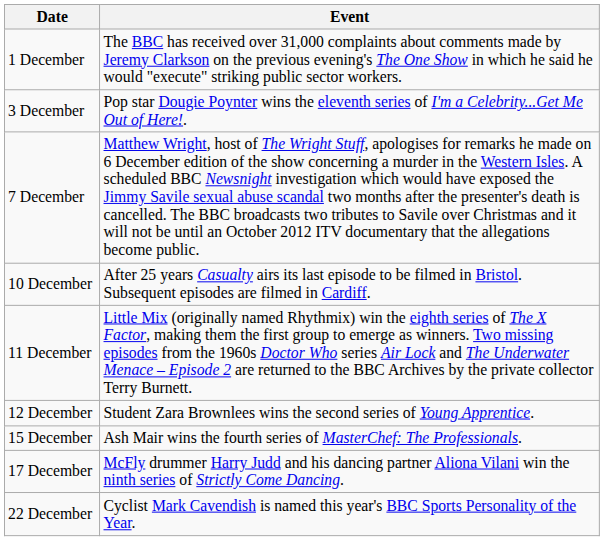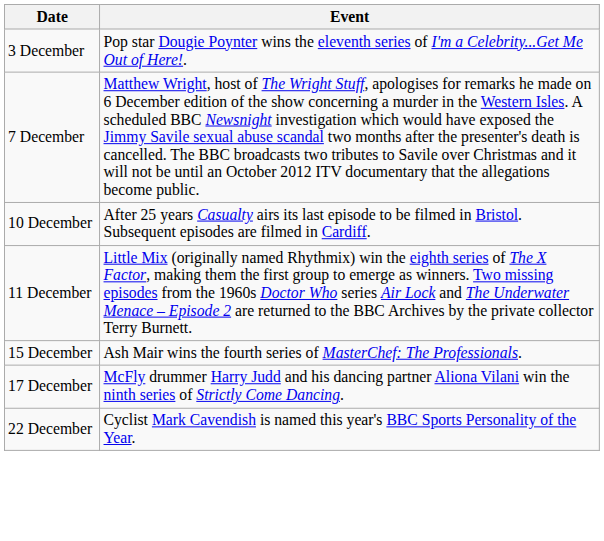- row: 1 December | The BBC has received over 31,000 complaints about comments made by Jeremy Clarkson on the previous evening's The One Show in which he said he would "execute" striking public sector workers.
- row: 12 December | Student Zara Brownlees wins the second series of Young Apprentice.
